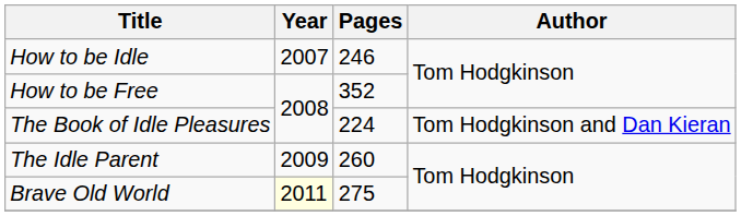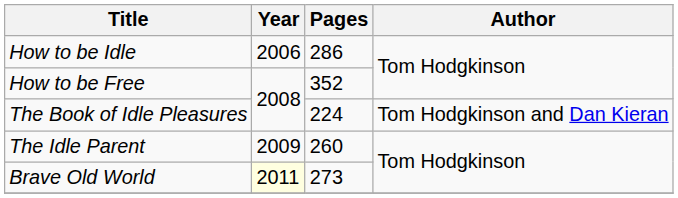How to be Idle | Year: 2007 -> 2006
How to be Idle | Pages: 246 -> 286
Brave Old World | Pages: 275 -> 273
